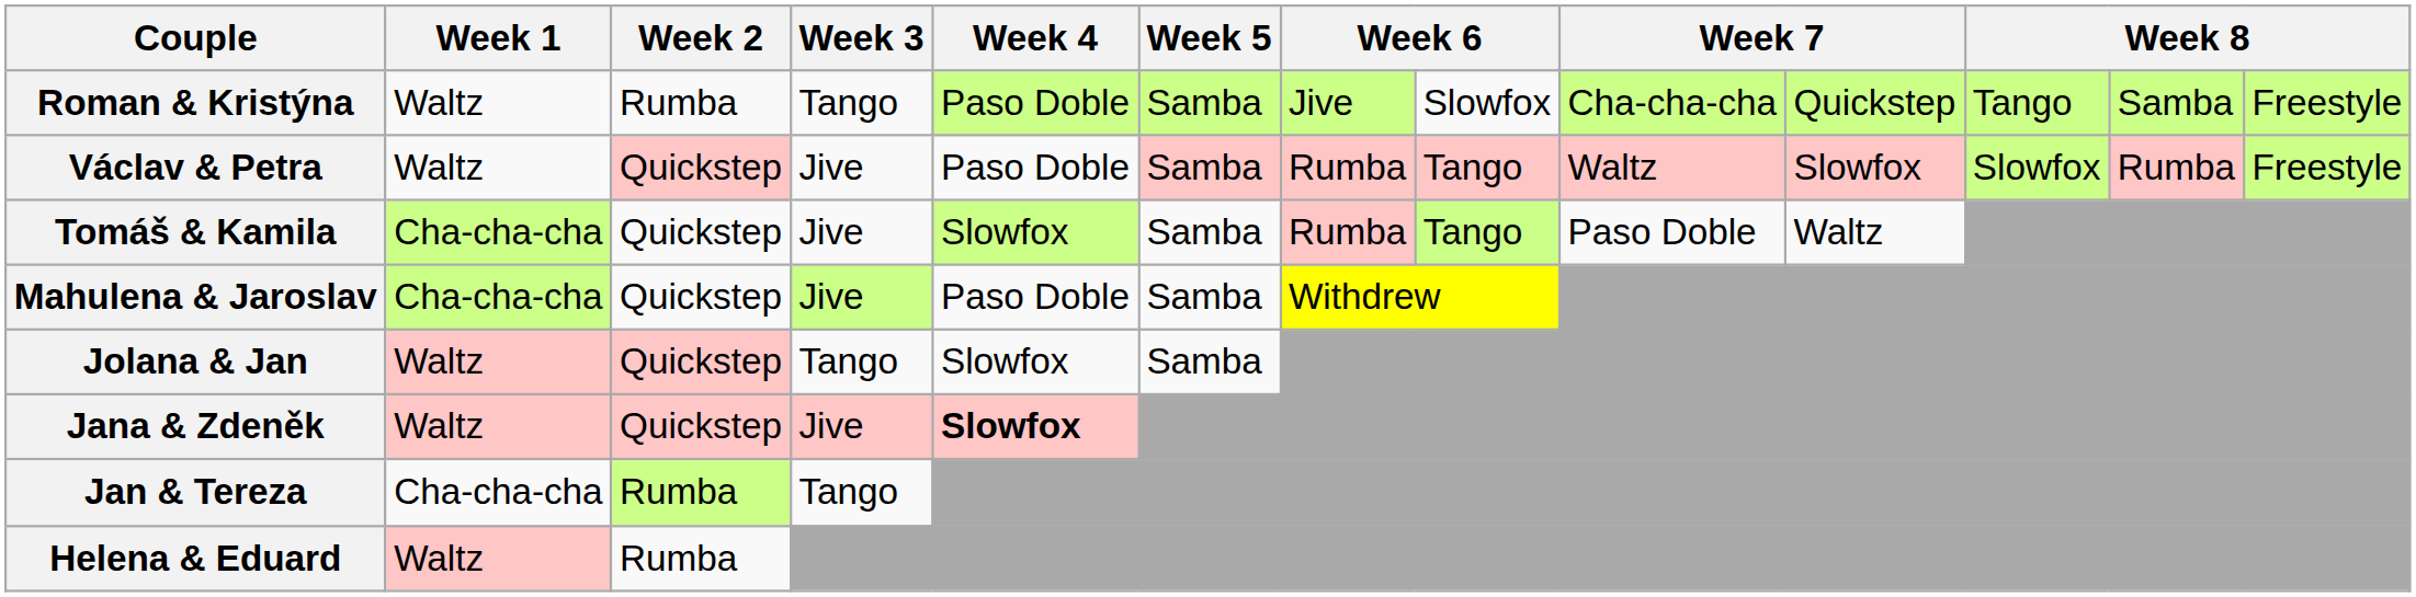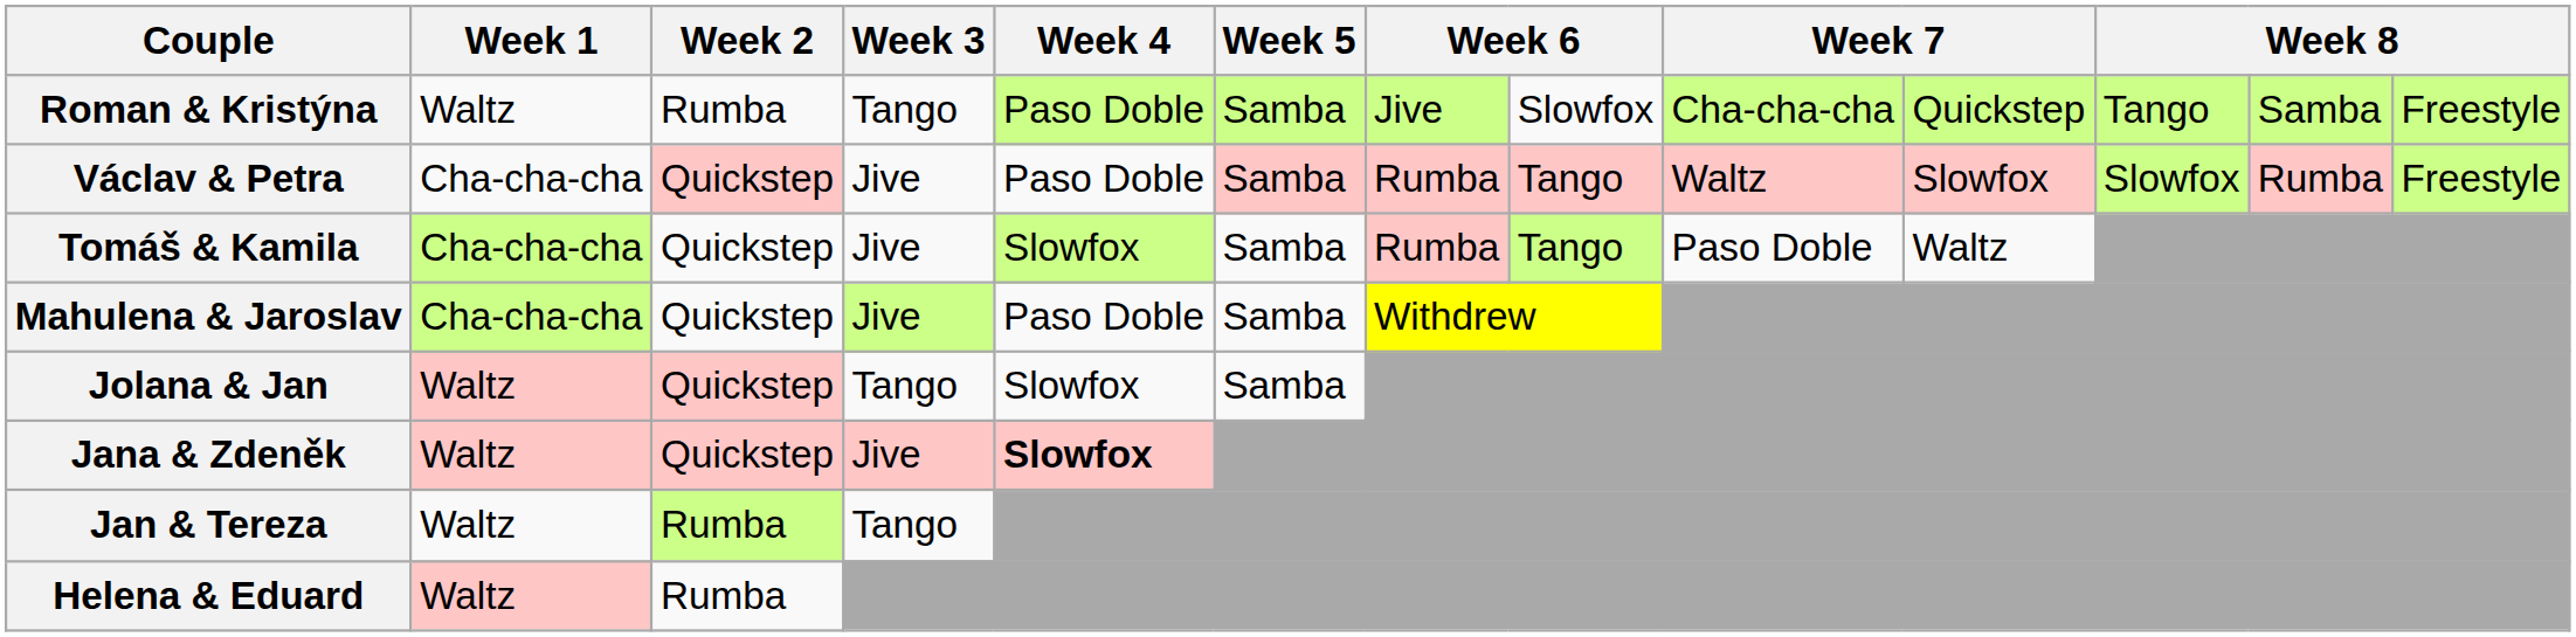Václav & Petra | Week 1: Waltz -> Cha-cha-cha
Jan & Tereza | Week 1: Cha-cha-cha -> Waltz
